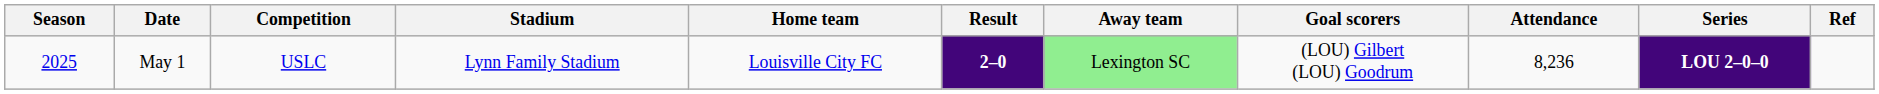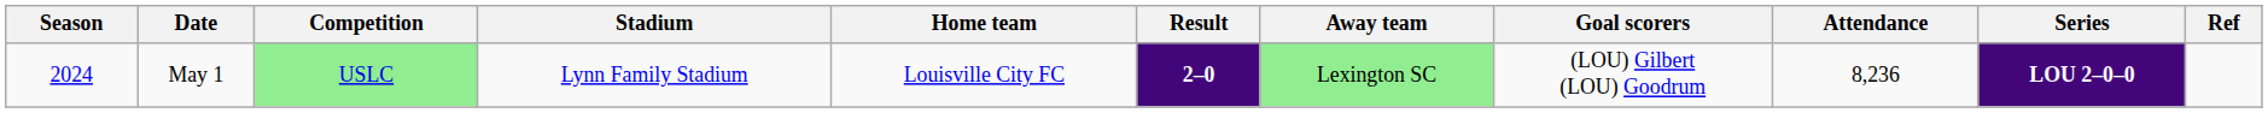May 1 | Season: 2025 -> 2024
May 1 | Competition: no background -> lightgreen background
